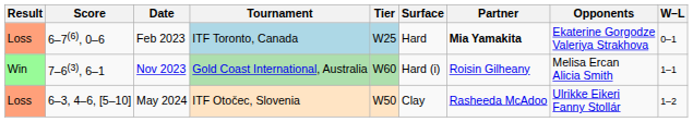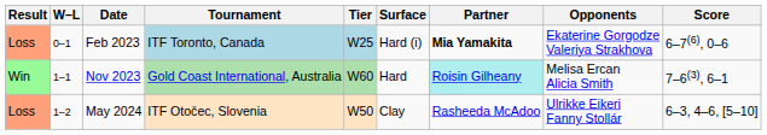columns swapped: W–L <-> Score
Feb 2023 | Surface: Hard -> Hard (i)
Nov 2023 | Surface: Hard (i) -> Hard
Nov 2023 | Partner: no background -> paleturquoise background
